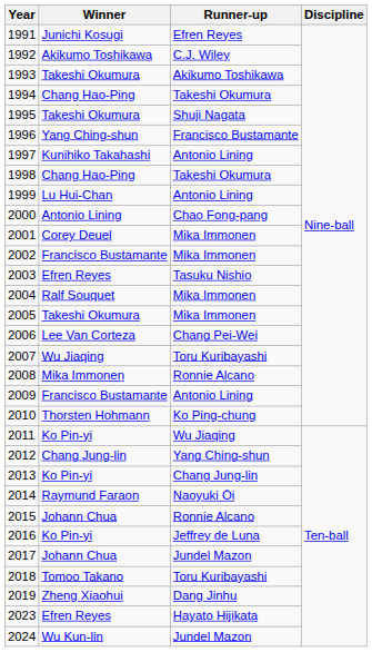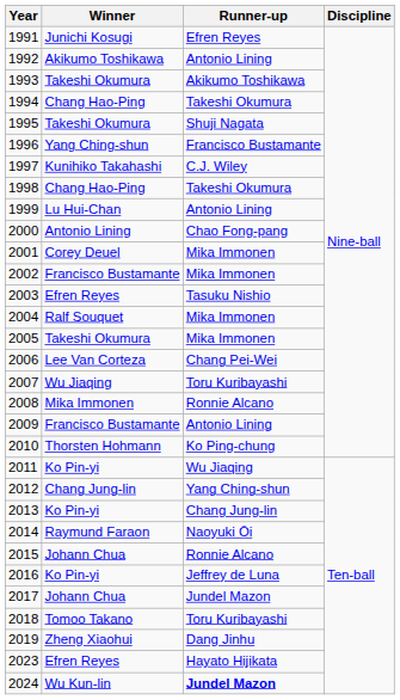1992 | Runner-up: C.J. Wiley -> Antonio Lining
1997 | Runner-up: Antonio Lining -> C.J. Wiley
2024 | Runner-up: normal -> bold
